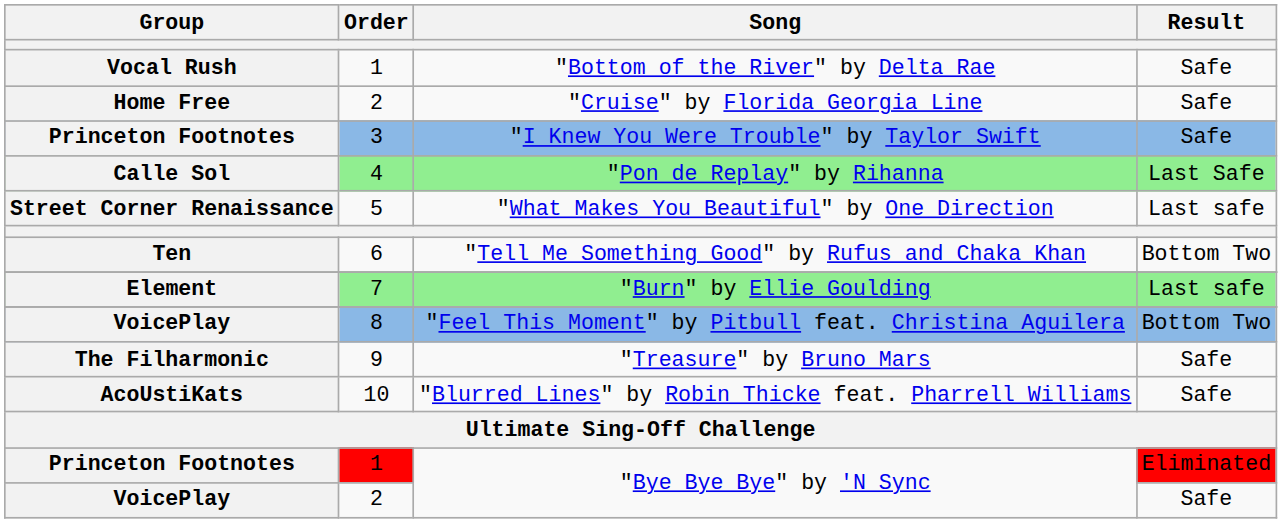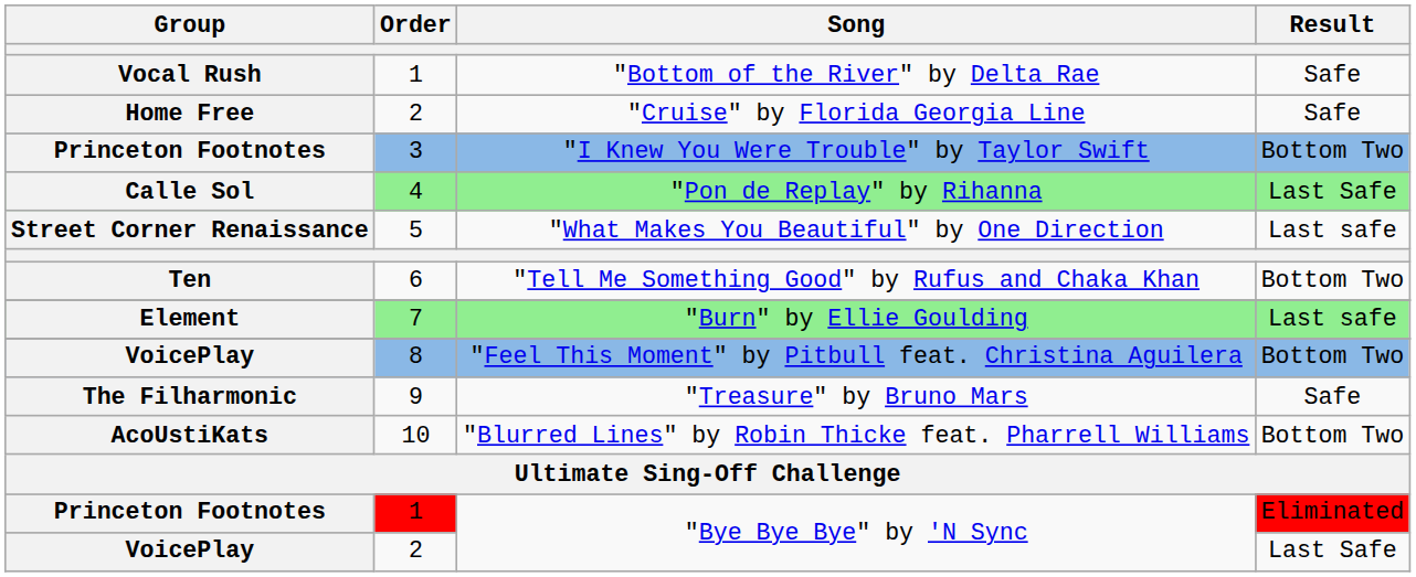"I Knew You Were Trouble" by Taylor Swift | Result: Safe -> Bottom Two
"Blurred Lines" by Robin Thicke feat. Pharrell Williams | Result: Safe -> Bottom Two
VoicePlay / "Bye Bye Bye" by 'N Sync | Result: Safe -> Last Safe
